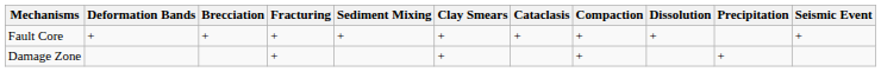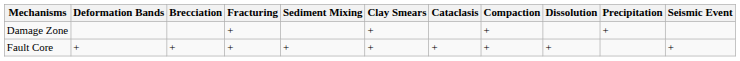rows swapped: Fault Core <-> Damage Zone
